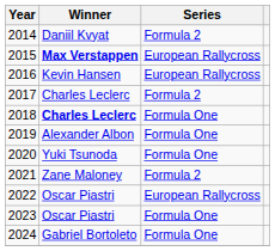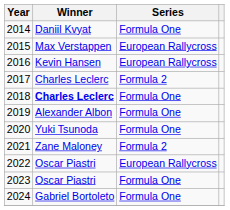2014 | Series: Formula 2 -> Formula One
2015 | Winner: bold -> normal
